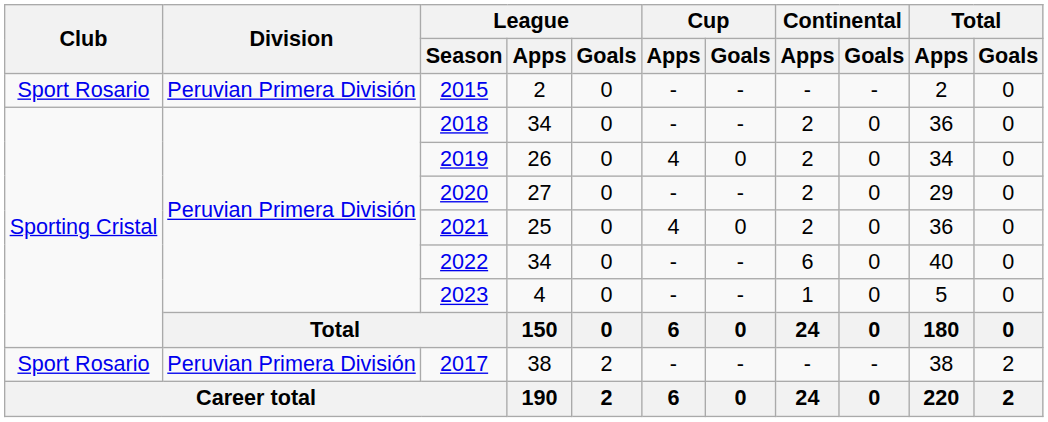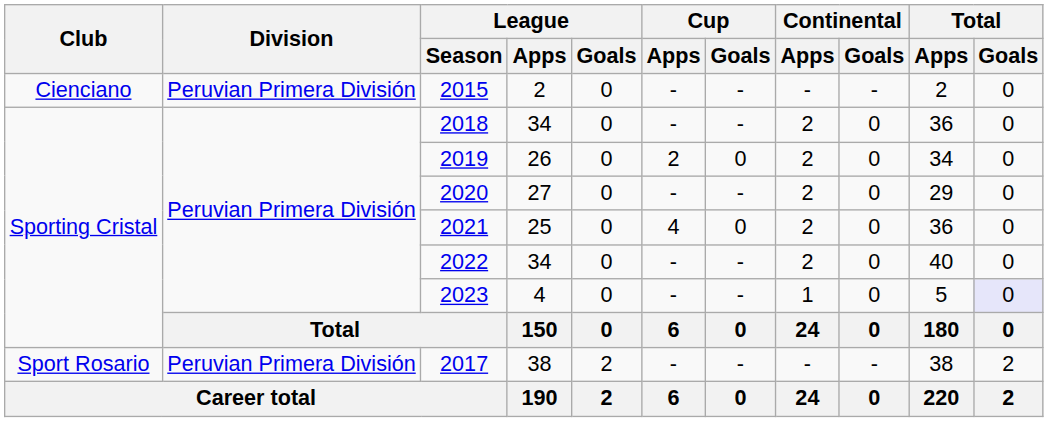2015 | Club: Sport Rosario -> Cienciano
2019 | Cup / Apps: 4 -> 2
2022 | Continental / Apps: 6 -> 2
2023 | Total / Goals: no background -> lavender background
